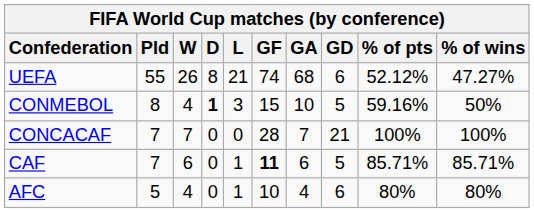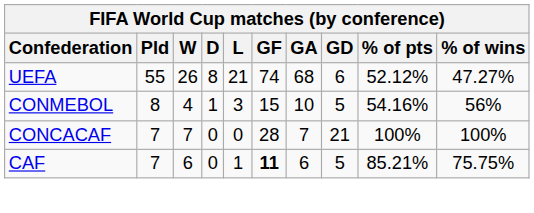CONMEBOL | D: bold -> normal
CONMEBOL | % of pts: 59.16% -> 54.16%
CONMEBOL | % of wins: 50% -> 56%
CAF | % of pts: 85.71% -> 85.21%
CAF | % of wins: 85.71% -> 75.75%
- row: AFC | 5 | 4 | 0 | 1 | 10 | 4 | 6 | 80% | 80%
